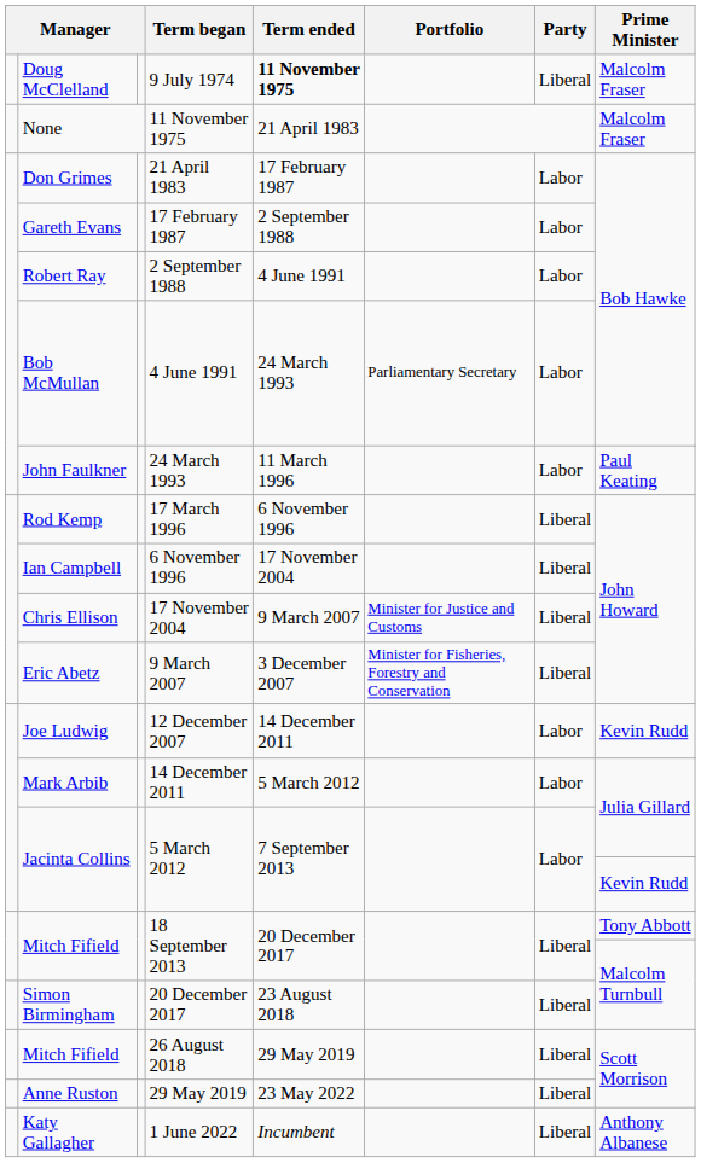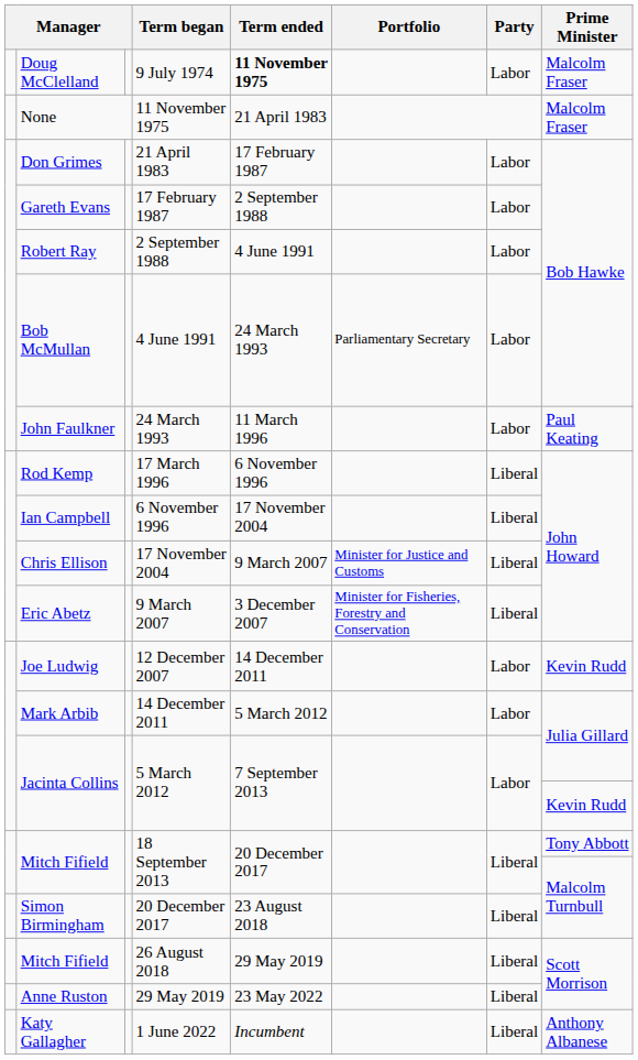9 July 1974 | Party: Liberal -> Labor
